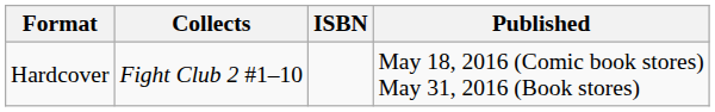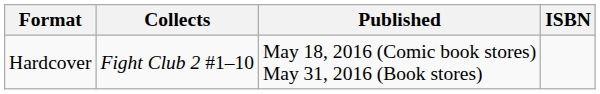columns swapped: Published <-> ISBN
